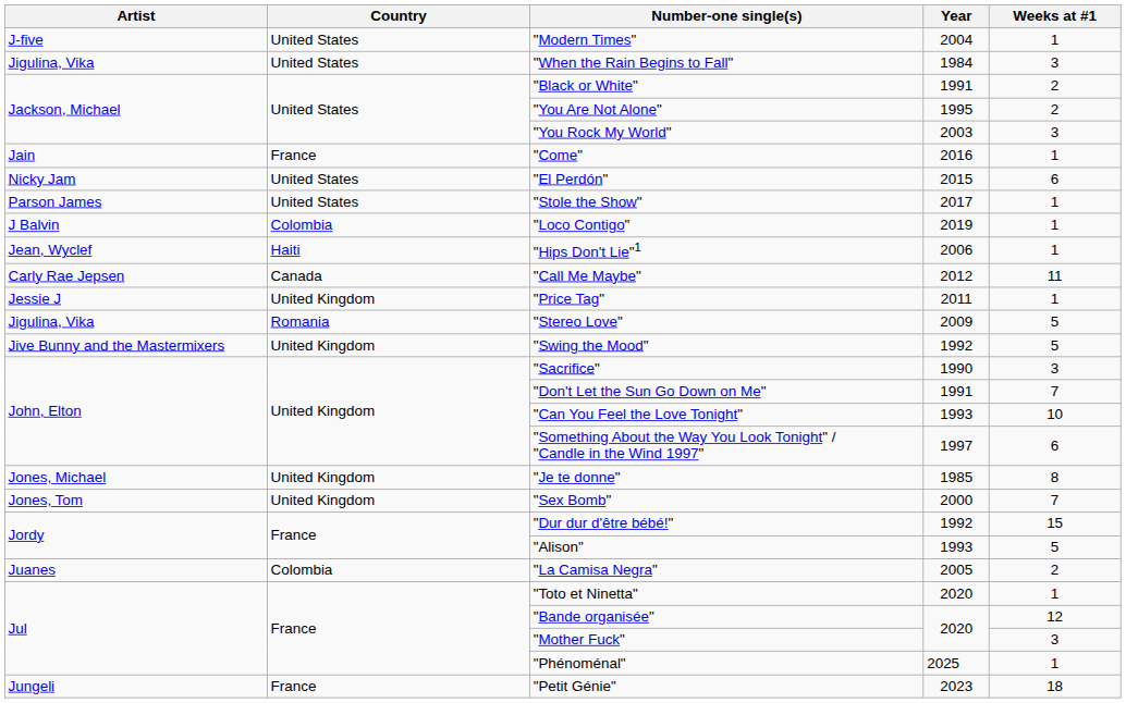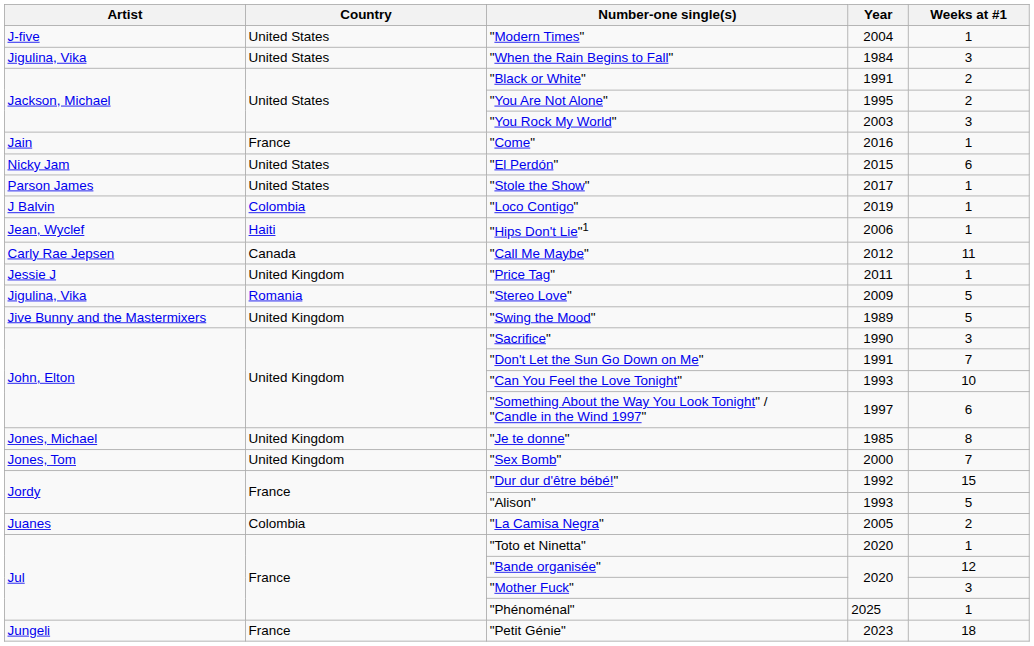"Swing the Mood" | Year: 1992 -> 1989
